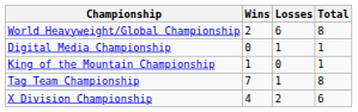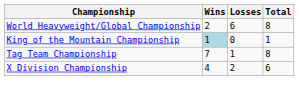- row: Digital Media Championship | 0 | 1 | 1
King of the Mountain Championship | Wins: no background -> lightblue background
